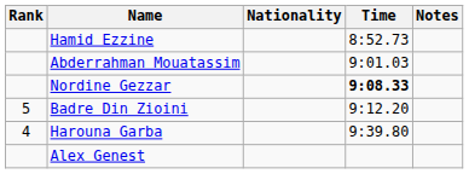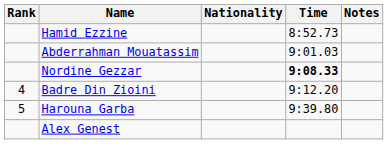Badre Din Zioini | Rank: 5 -> 4
Harouna Garba | Rank: 4 -> 5
